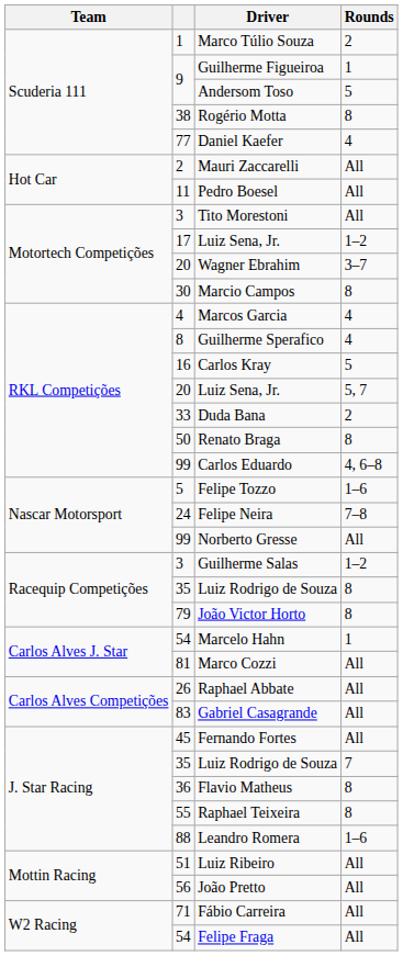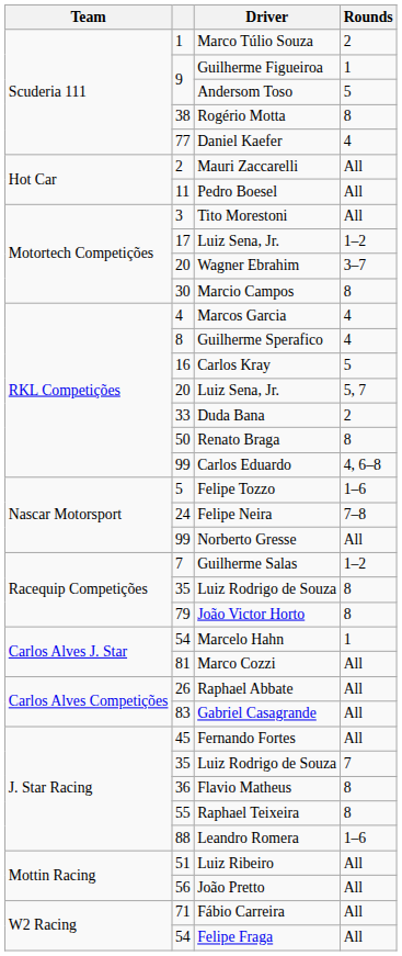Guilherme Salas | column 2: 3 -> 7
